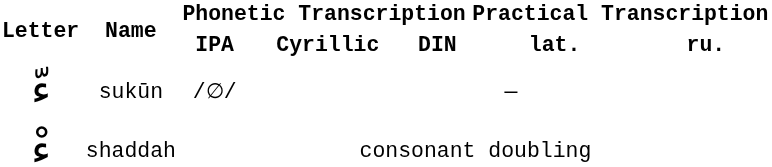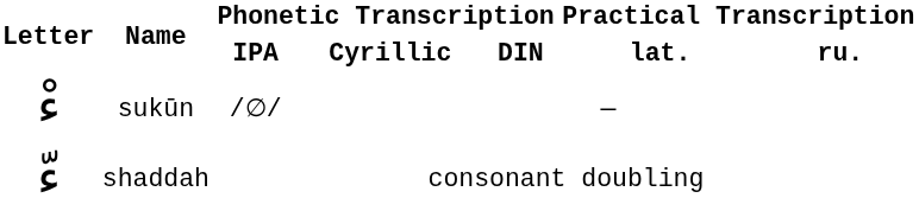sukūn | Letter: ءّ -> ءْ
shaddah | Letter: ءْ -> ءّ
